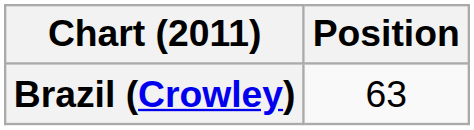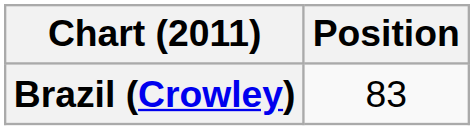Brazil (Crowley) | Position: 63 -> 83
